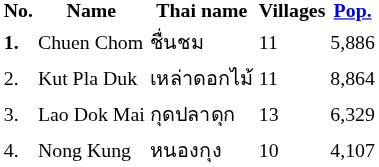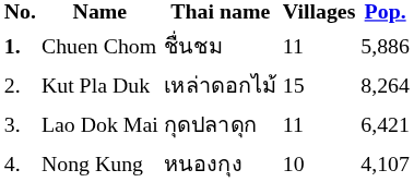Kut Pla Duk | Villages: 11 -> 15
Kut Pla Duk | Pop.: 8,864 -> 8,264
Lao Dok Mai | Villages: 13 -> 11
Lao Dok Mai | Pop.: 6,329 -> 6,421
